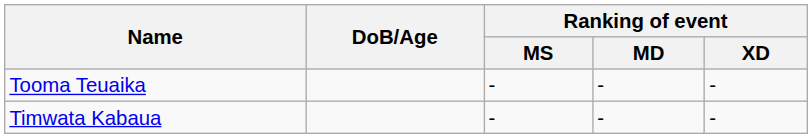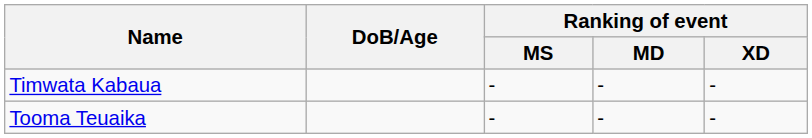rows swapped: Timwata Kabaua <-> Tooma Teuaika
